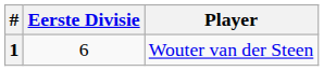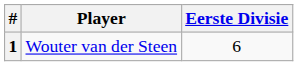columns swapped: Player <-> Eerste Divisie
